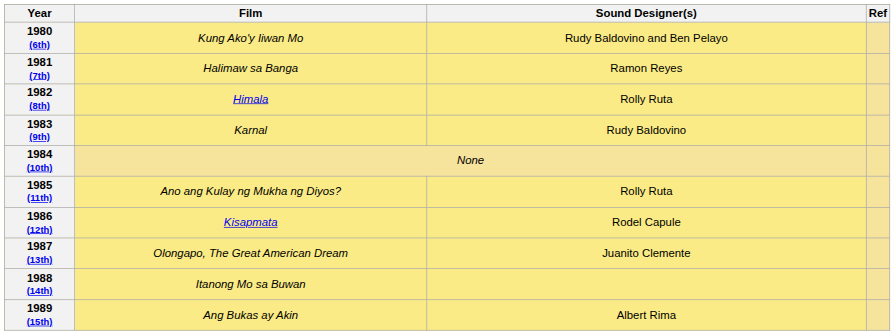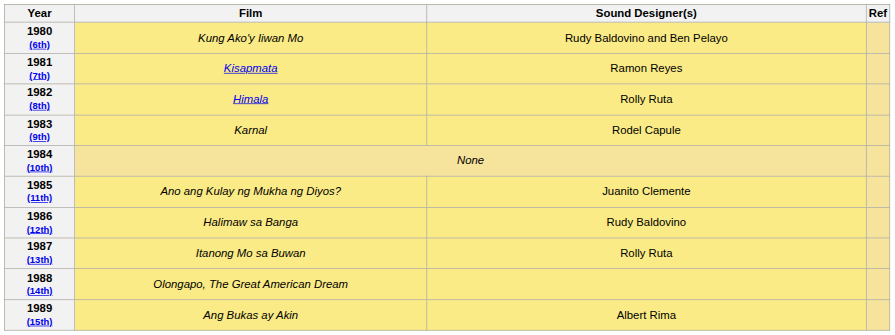1981 (7th) | Film: Halimaw sa Banga -> Kisapmata
1983 (9th) | Sound Designer(s): Rudy Baldovino -> Rodel Capule
1985 (11th) | Sound Designer(s): Rolly Ruta -> Juanito Clemente
1986 (12th) | Film: Kisapmata -> Halimaw sa Banga
1986 (12th) | Sound Designer(s): Rodel Capule -> Rudy Baldovino
1987 (13th) | Film: Olongapo, The Great American Dream -> Itanong Mo sa Buwan
1987 (13th) | Sound Designer(s): Juanito Clemente -> Rolly Ruta
1988 (14th) | Film: Itanong Mo sa Buwan -> Olongapo, The Great American Dream
